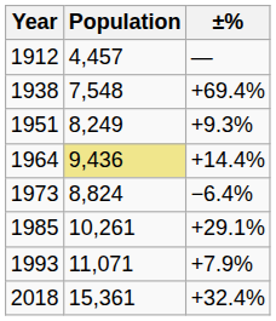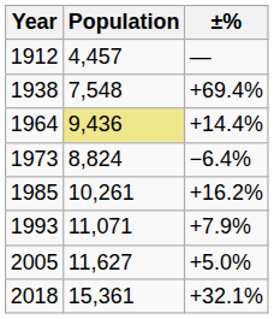- row: 1951 | 8,249 | +9.3%
1985 | ±%: +29.1% -> +16.2%
+ row: 2005 | 11,627 | +5.0%
2018 | ±%: +32.4% -> +32.1%
